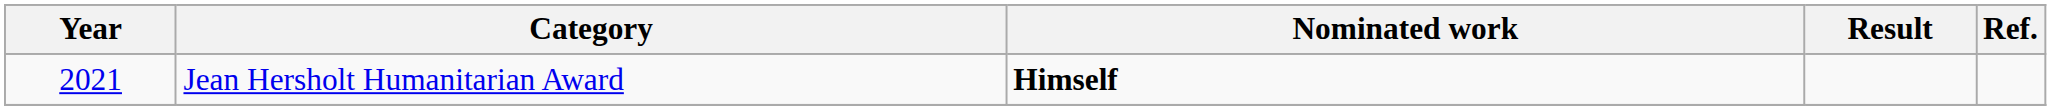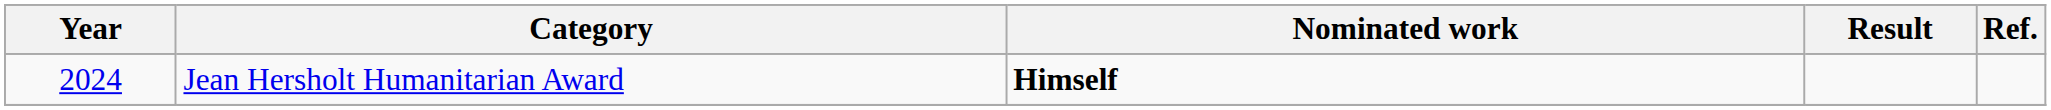Jean Hersholt Humanitarian Award | Year: 2021 -> 2024
